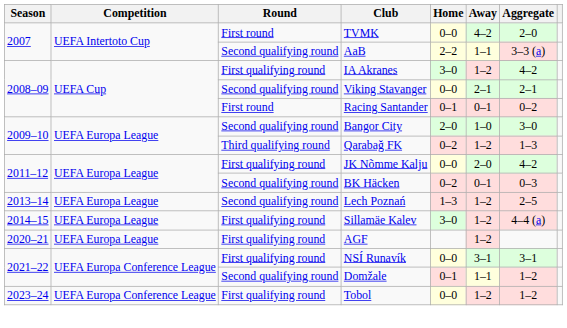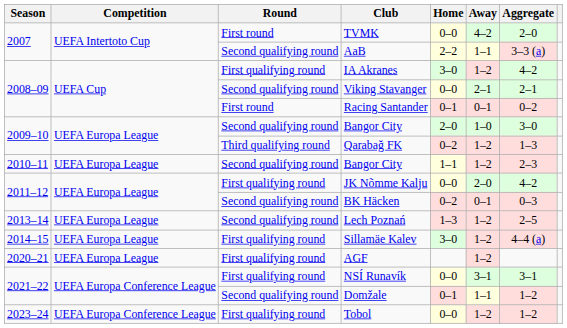+ row: 2010–11 | UEFA Europa League | Second qualifying round | Bangor City | 1–1 | 1–2 | 2–3
